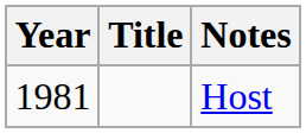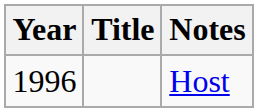Host | Year: 1981 -> 1996
